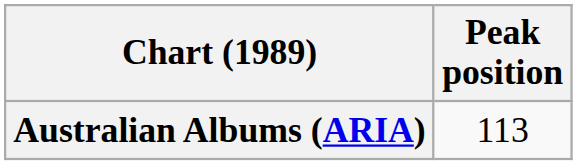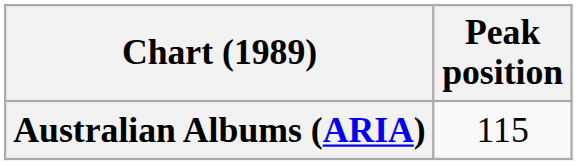Australian Albums (ARIA) | Peak position: 113 -> 115
